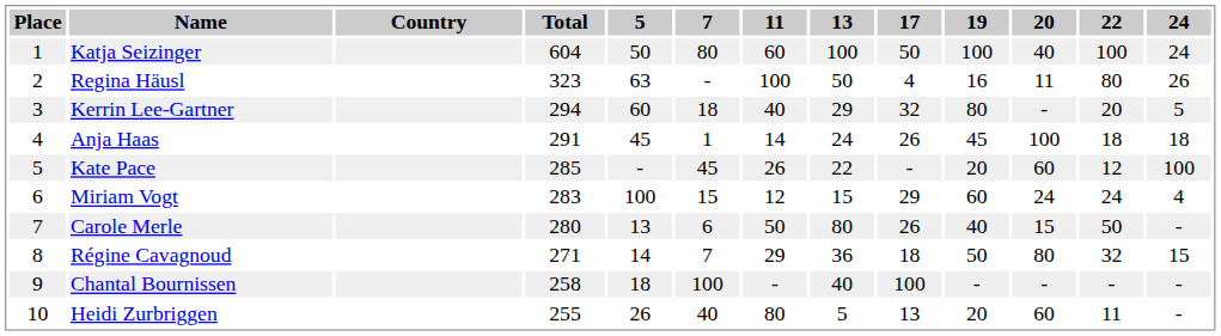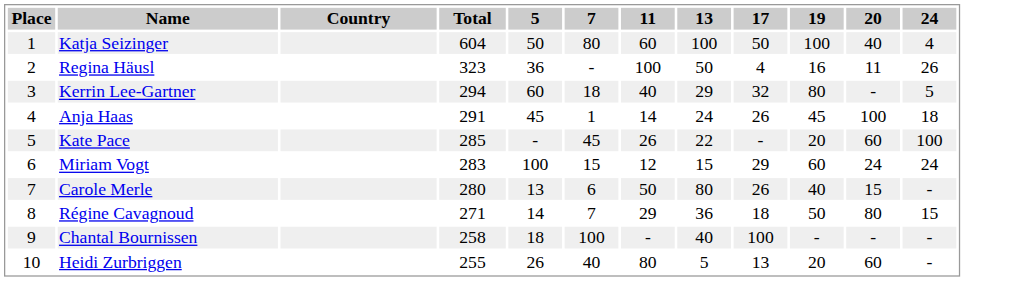- column: 22 | 100 | 80 | 20 | 18 | 12 | 24 | 50 | 32 | - | 11
Katja Seizinger | 24: 24 -> 4
Regina Häusl | 5: 63 -> 36
Miriam Vogt | 24: 4 -> 24
